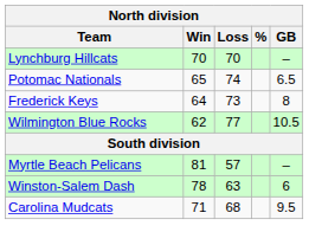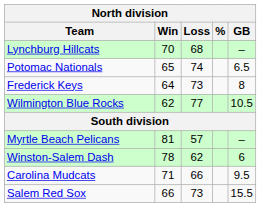Lynchburg Hillcats | Loss: 70 -> 68
Winston-Salem Dash | Loss: 63 -> 62
Carolina Mudcats | Loss: 68 -> 66
+ row: Salem Red Sox | 66 | 73 | 15.5
